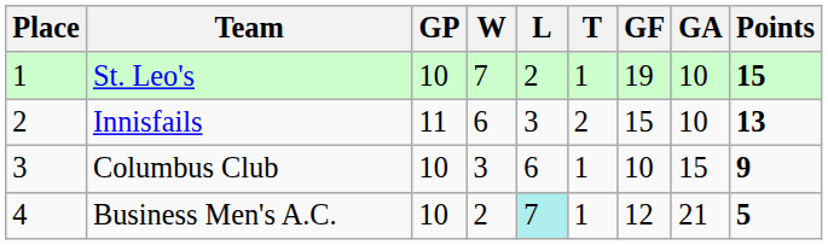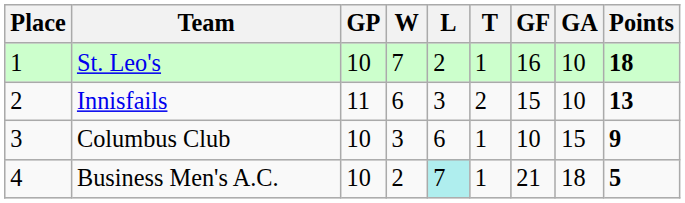St. Leo's | GF: 19 -> 16
St. Leo's | Points: 15 -> 18
Business Men's A.C. | GF: 12 -> 21
Business Men's A.C. | GA: 21 -> 18
